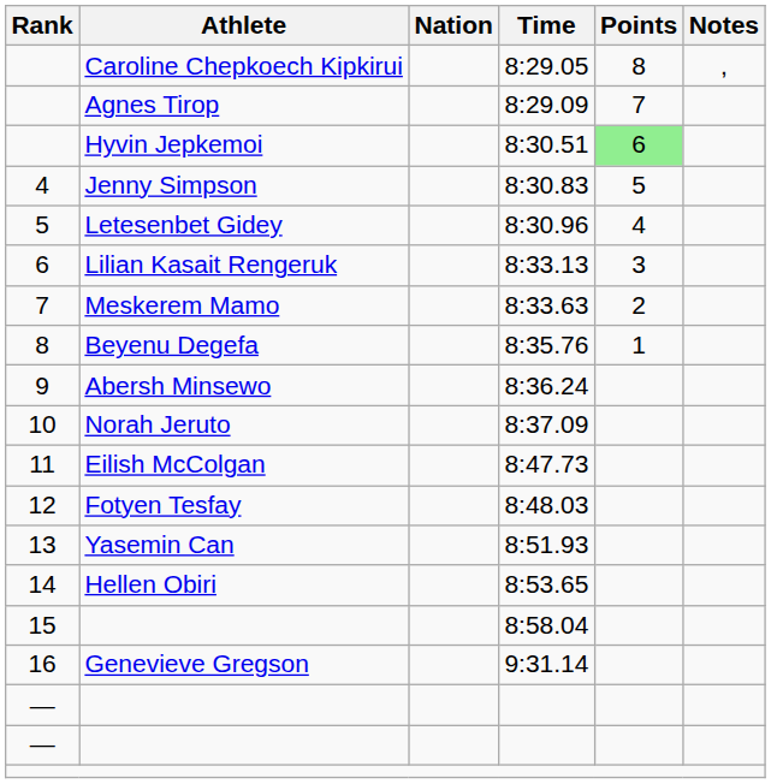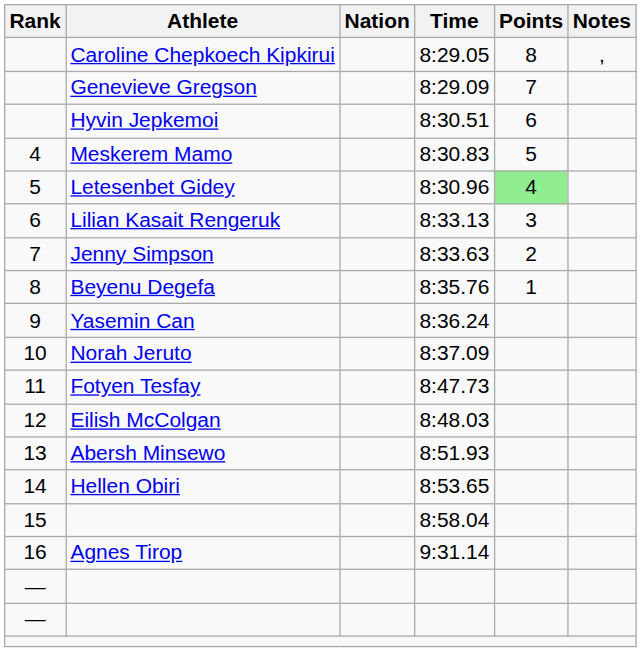8:29.09 | Athlete: Agnes Tirop -> Genevieve Gregson
8:30.51 | Points: lightgreen background -> no background
8:30.83 | Athlete: Jenny Simpson -> Meskerem Mamo
8:30.96 | Points: no background -> lightgreen background
8:33.63 | Athlete: Meskerem Mamo -> Jenny Simpson
8:36.24 | Athlete: Abersh Minsewo -> Yasemin Can
8:47.73 | Athlete: Eilish McColgan -> Fotyen Tesfay
8:48.03 | Athlete: Fotyen Tesfay -> Eilish McColgan
8:51.93 | Athlete: Yasemin Can -> Abersh Minsewo
9:31.14 | Athlete: Genevieve Gregson -> Agnes Tirop
